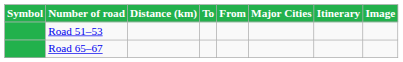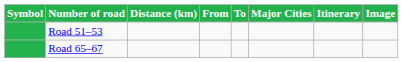columns swapped: From <-> To
